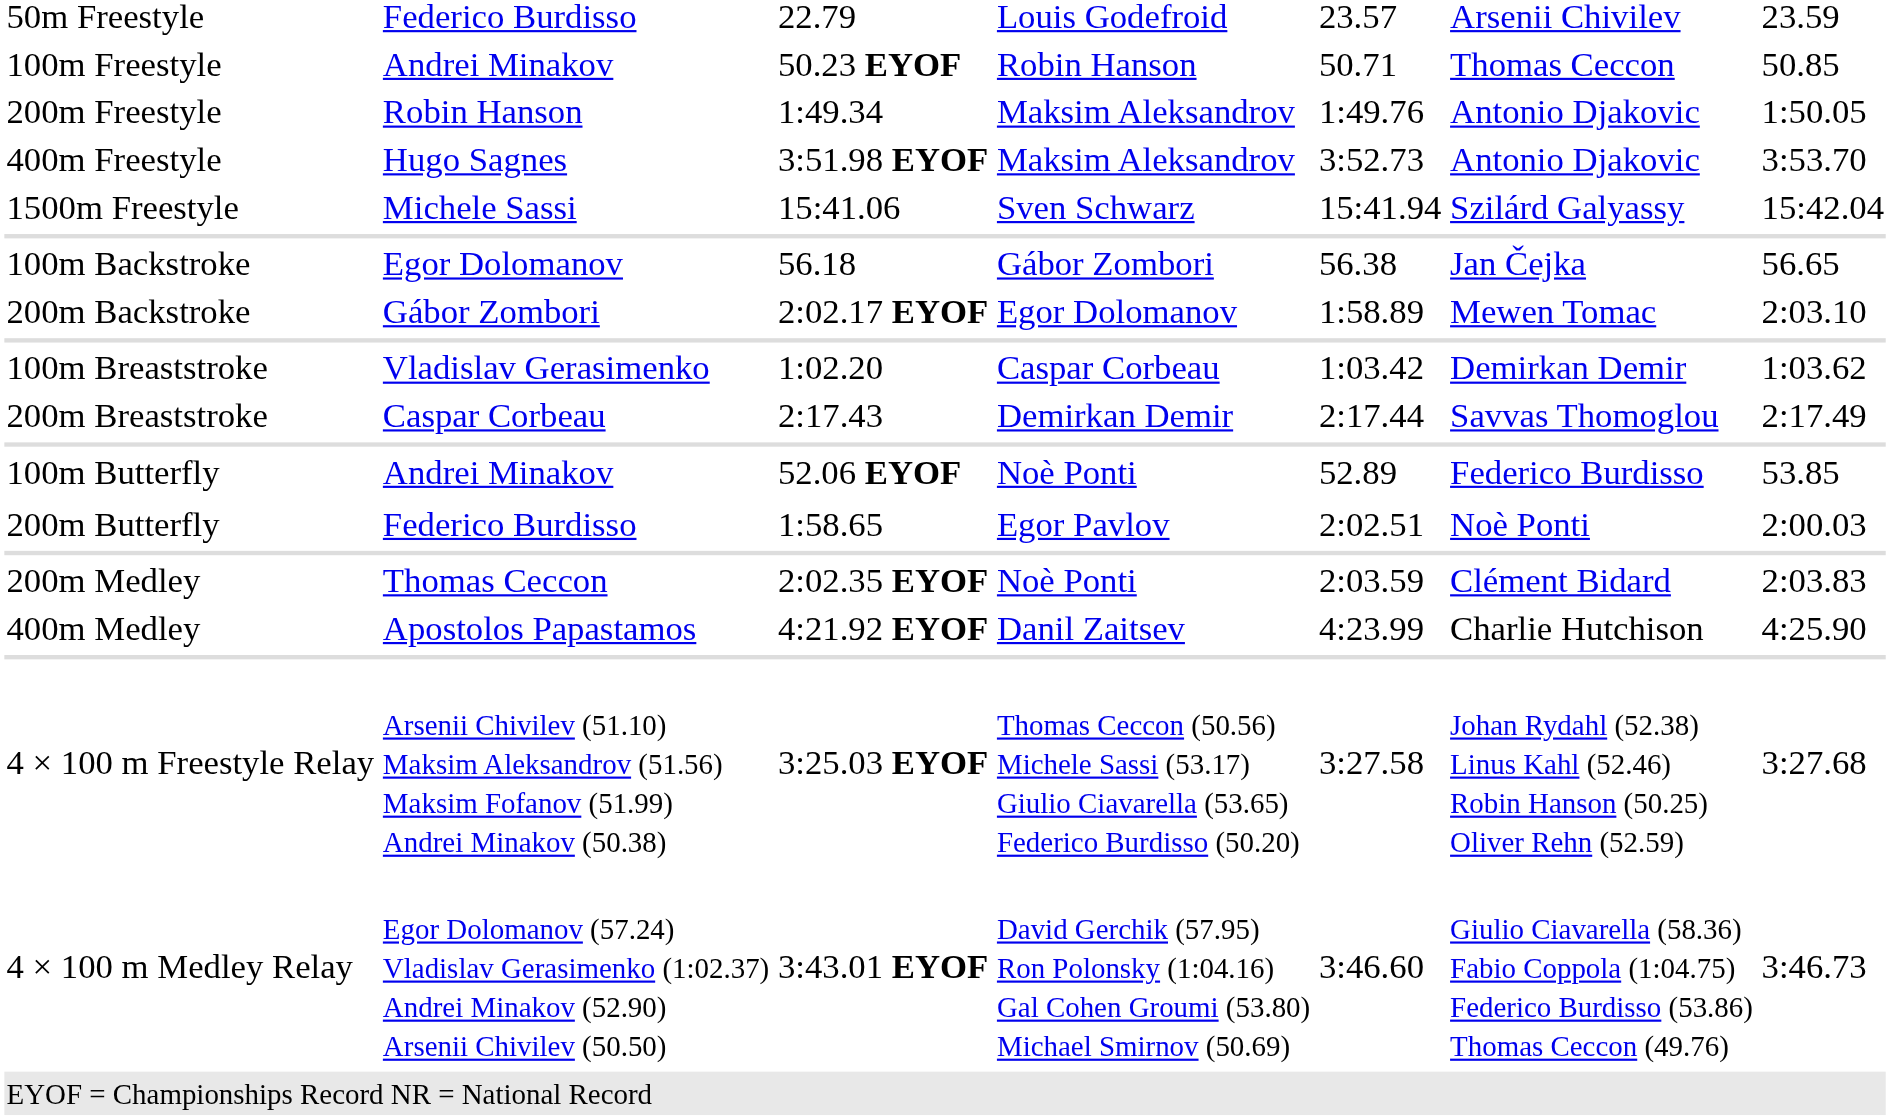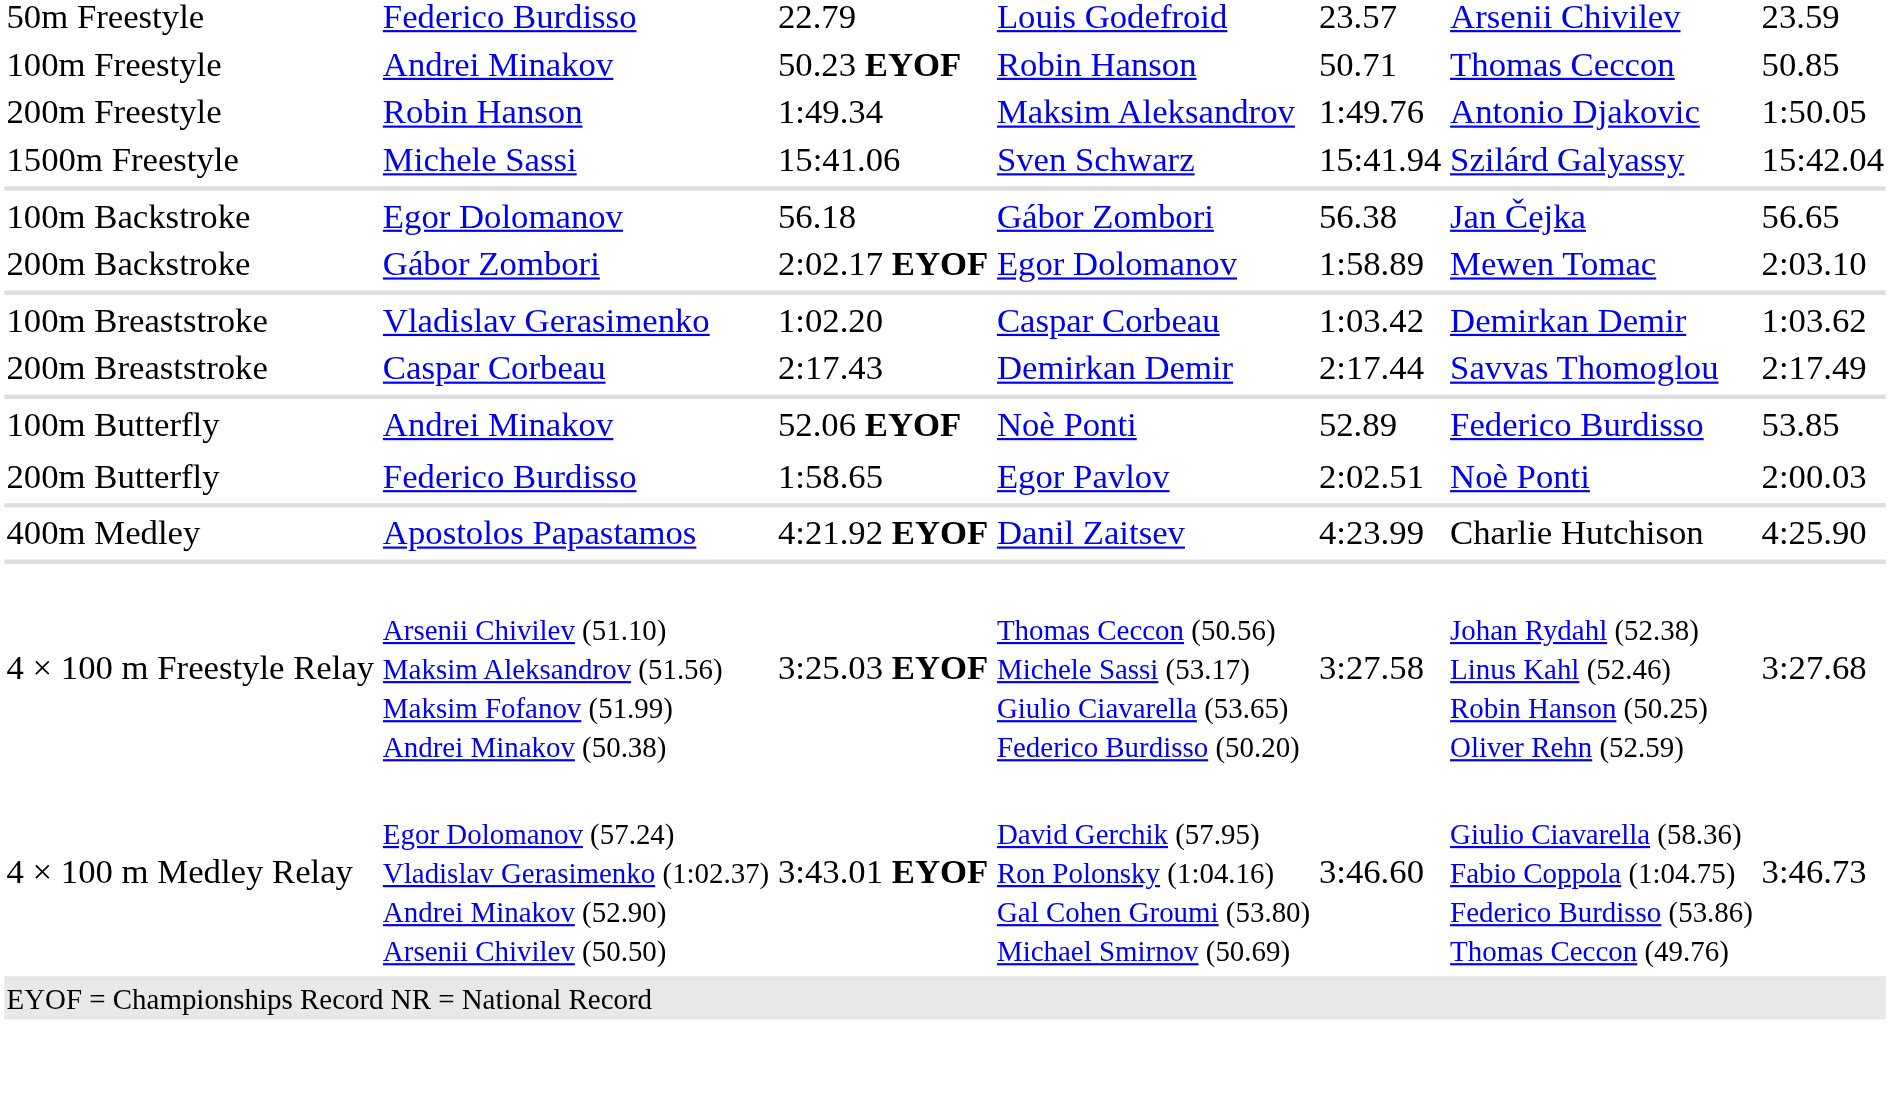- row: 400m Freestyle | Hugo Sagnes | 3:51.98 EYOF | Maksim Aleksandrov | 3:52.73 | Antonio Djakovic | 3:53.70
- row: 200m Medley | Thomas Ceccon | 2:02.35 EYOF | Noè Ponti | 2:03.59 | Clément Bidard | 2:03.83
